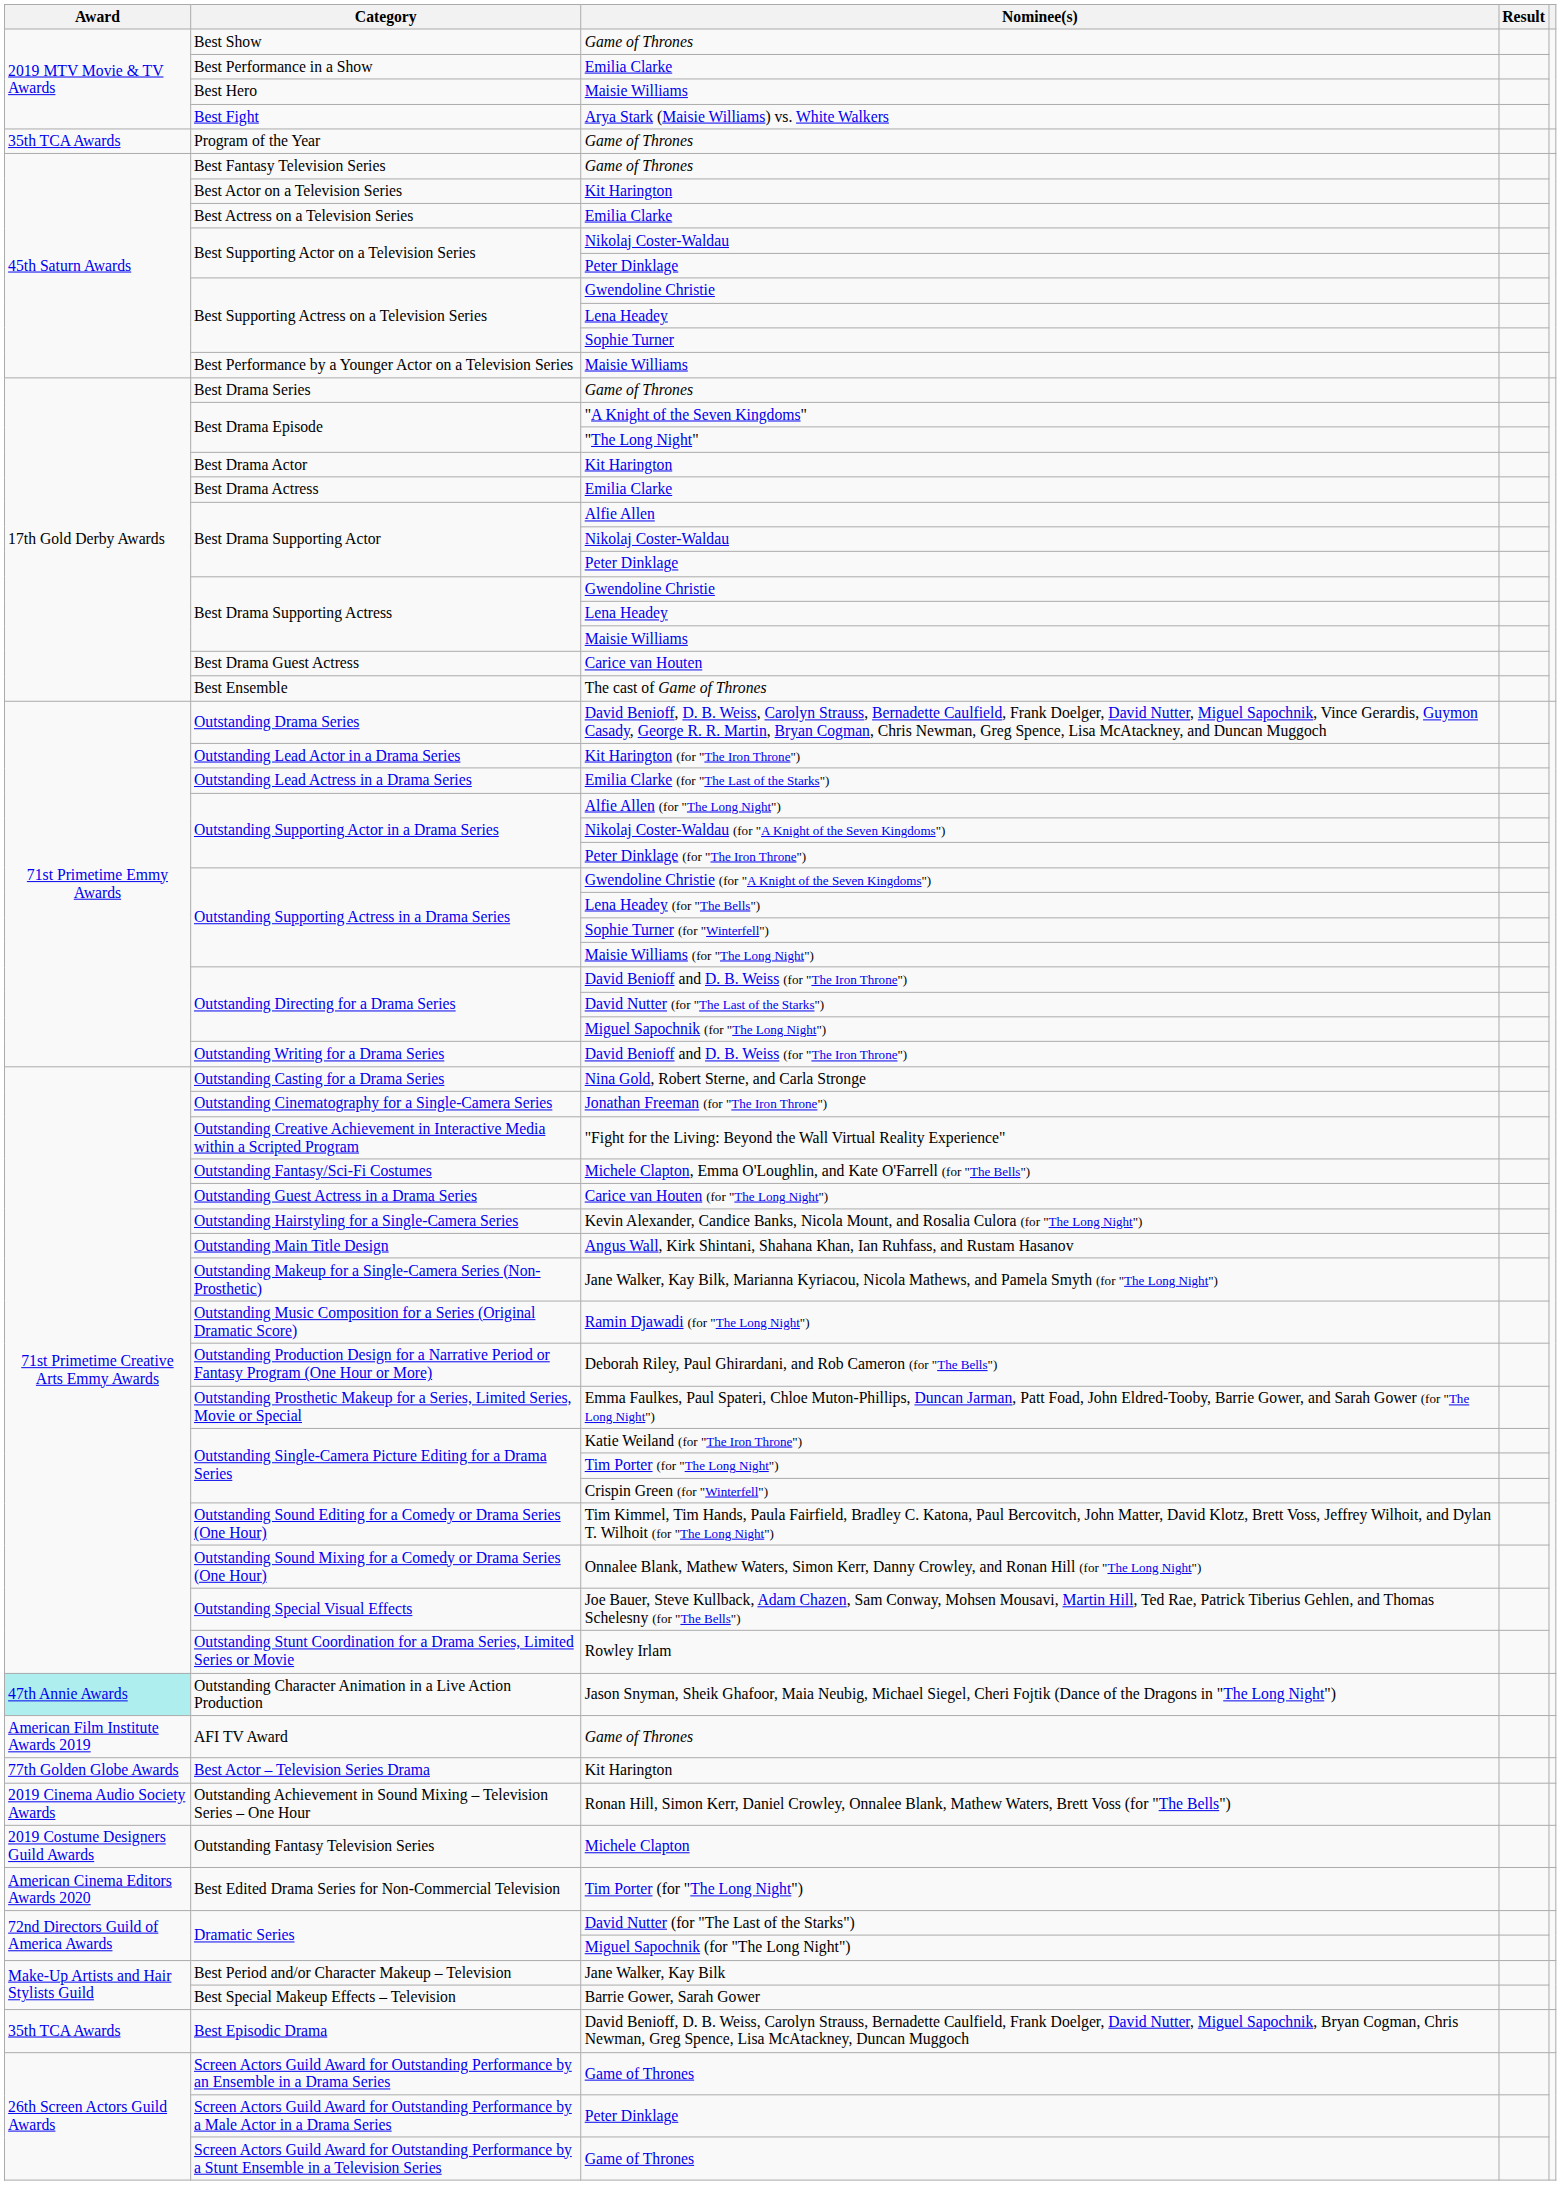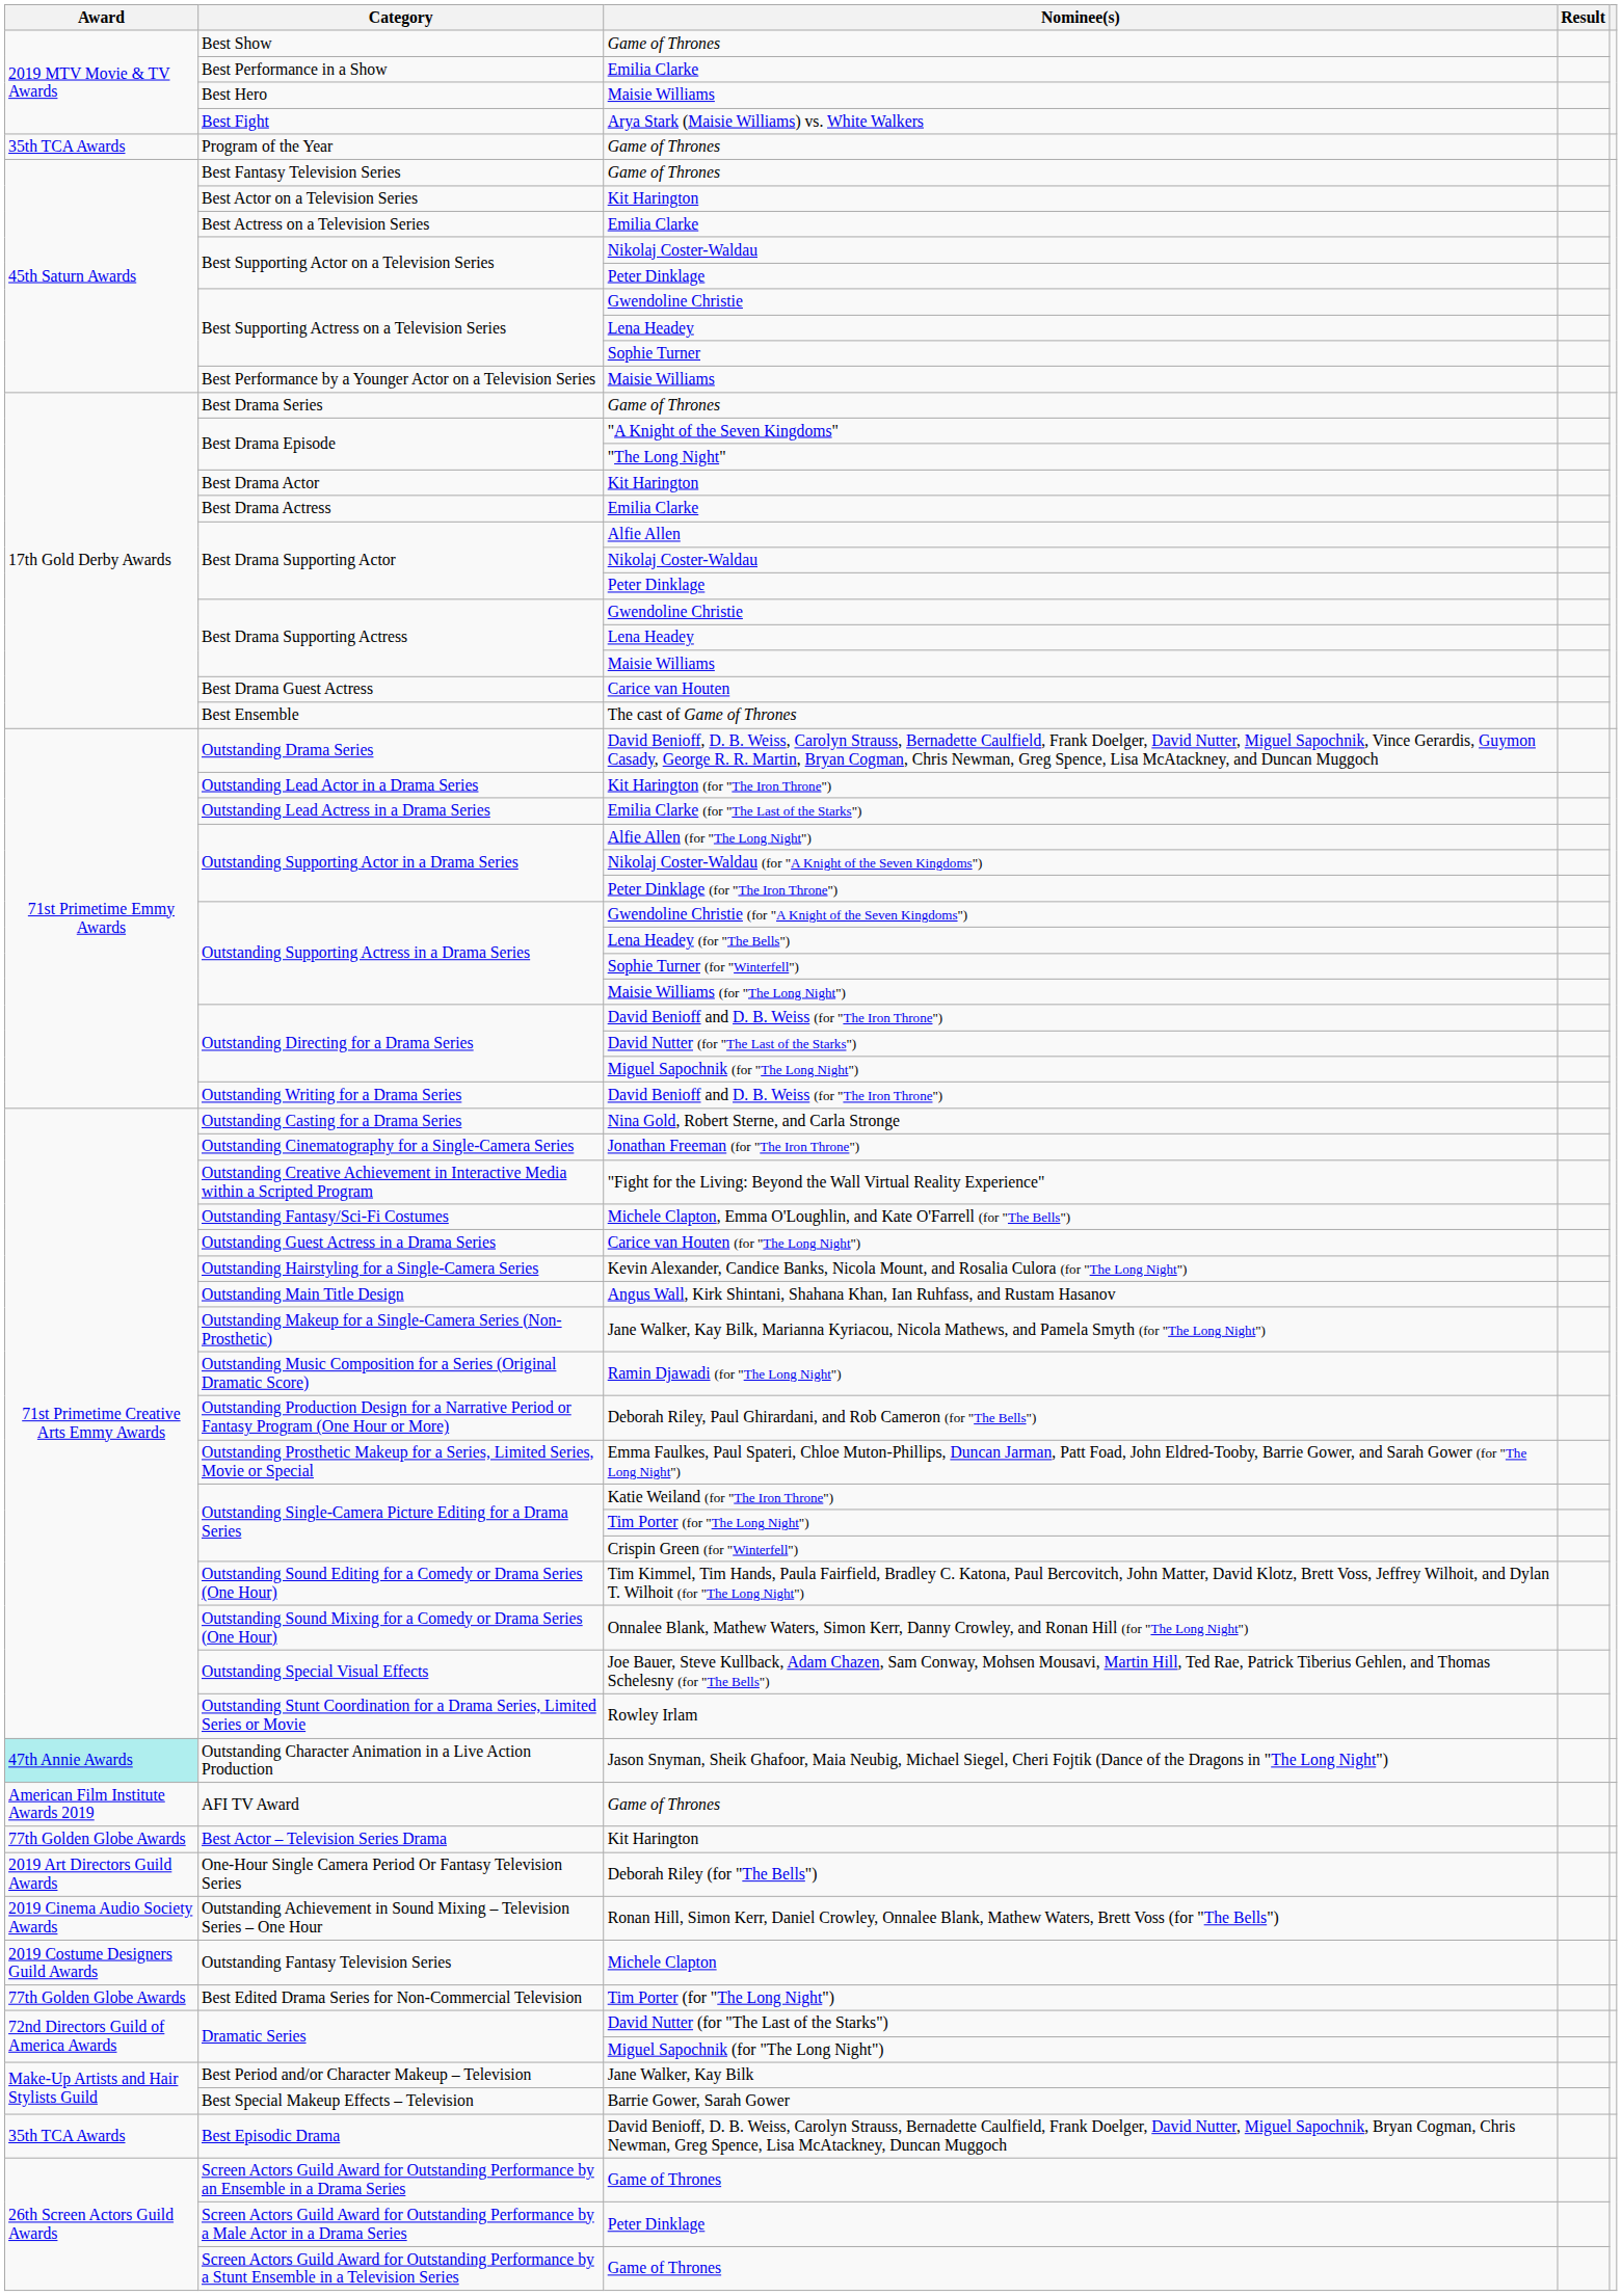+ row: 2019 Art Directors Guild Awards | One-Hour Single Camera Period Or Fantasy Television Series | Deborah Riley (for "The Bells")
Best Edited Drama Series for Non-Commercial Television | Award: American Cinema Editors Awards 2020 -> 77th Golden Globe Awards
